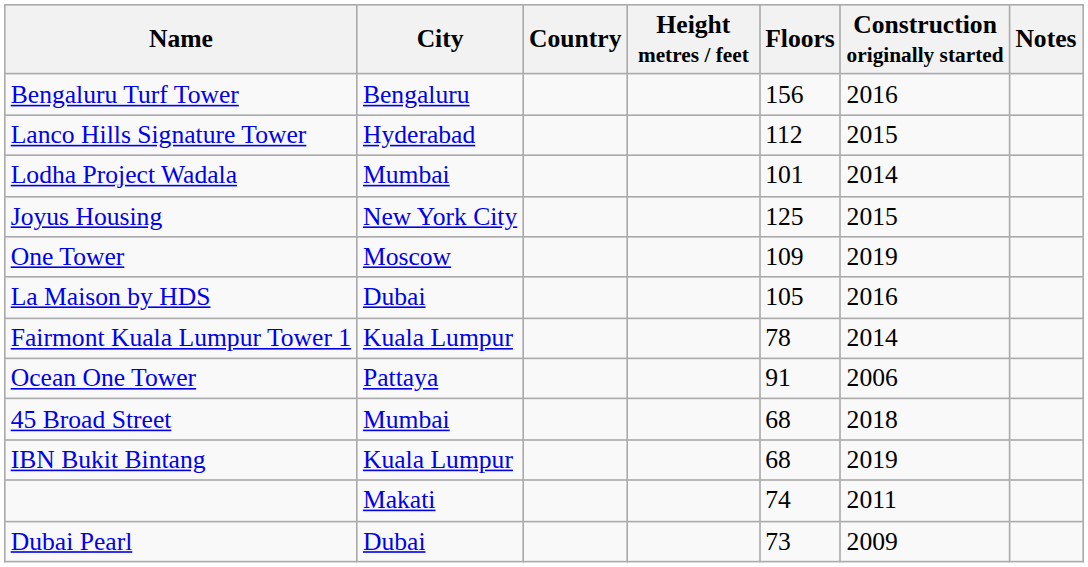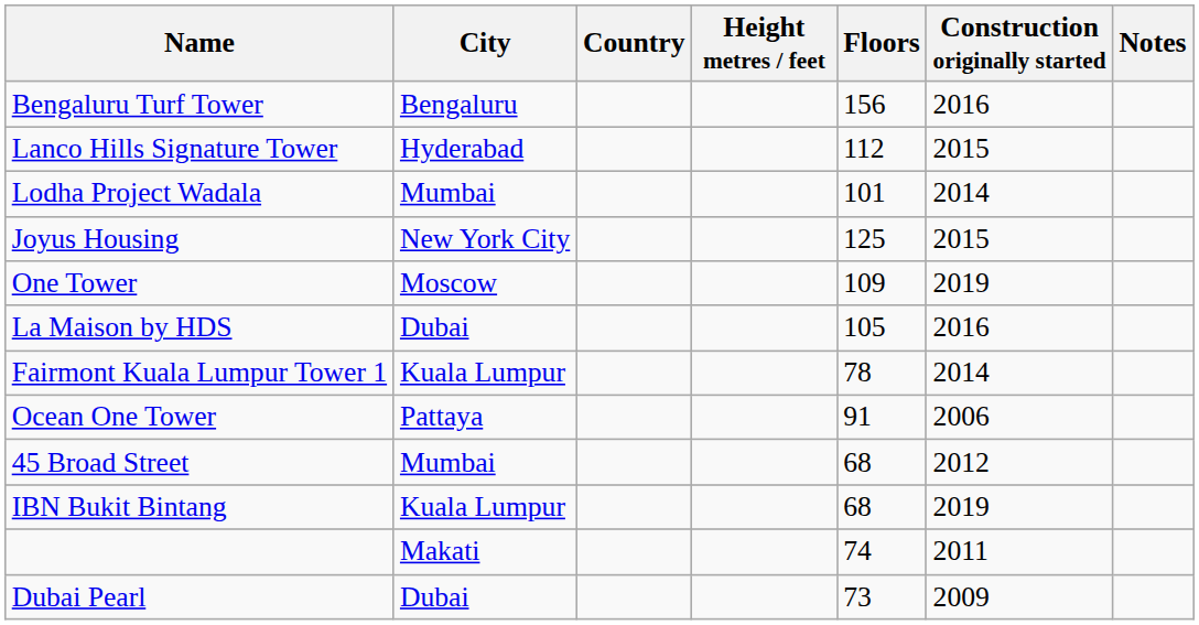45 Broad Street | Construction originally started: 2018 -> 2012
